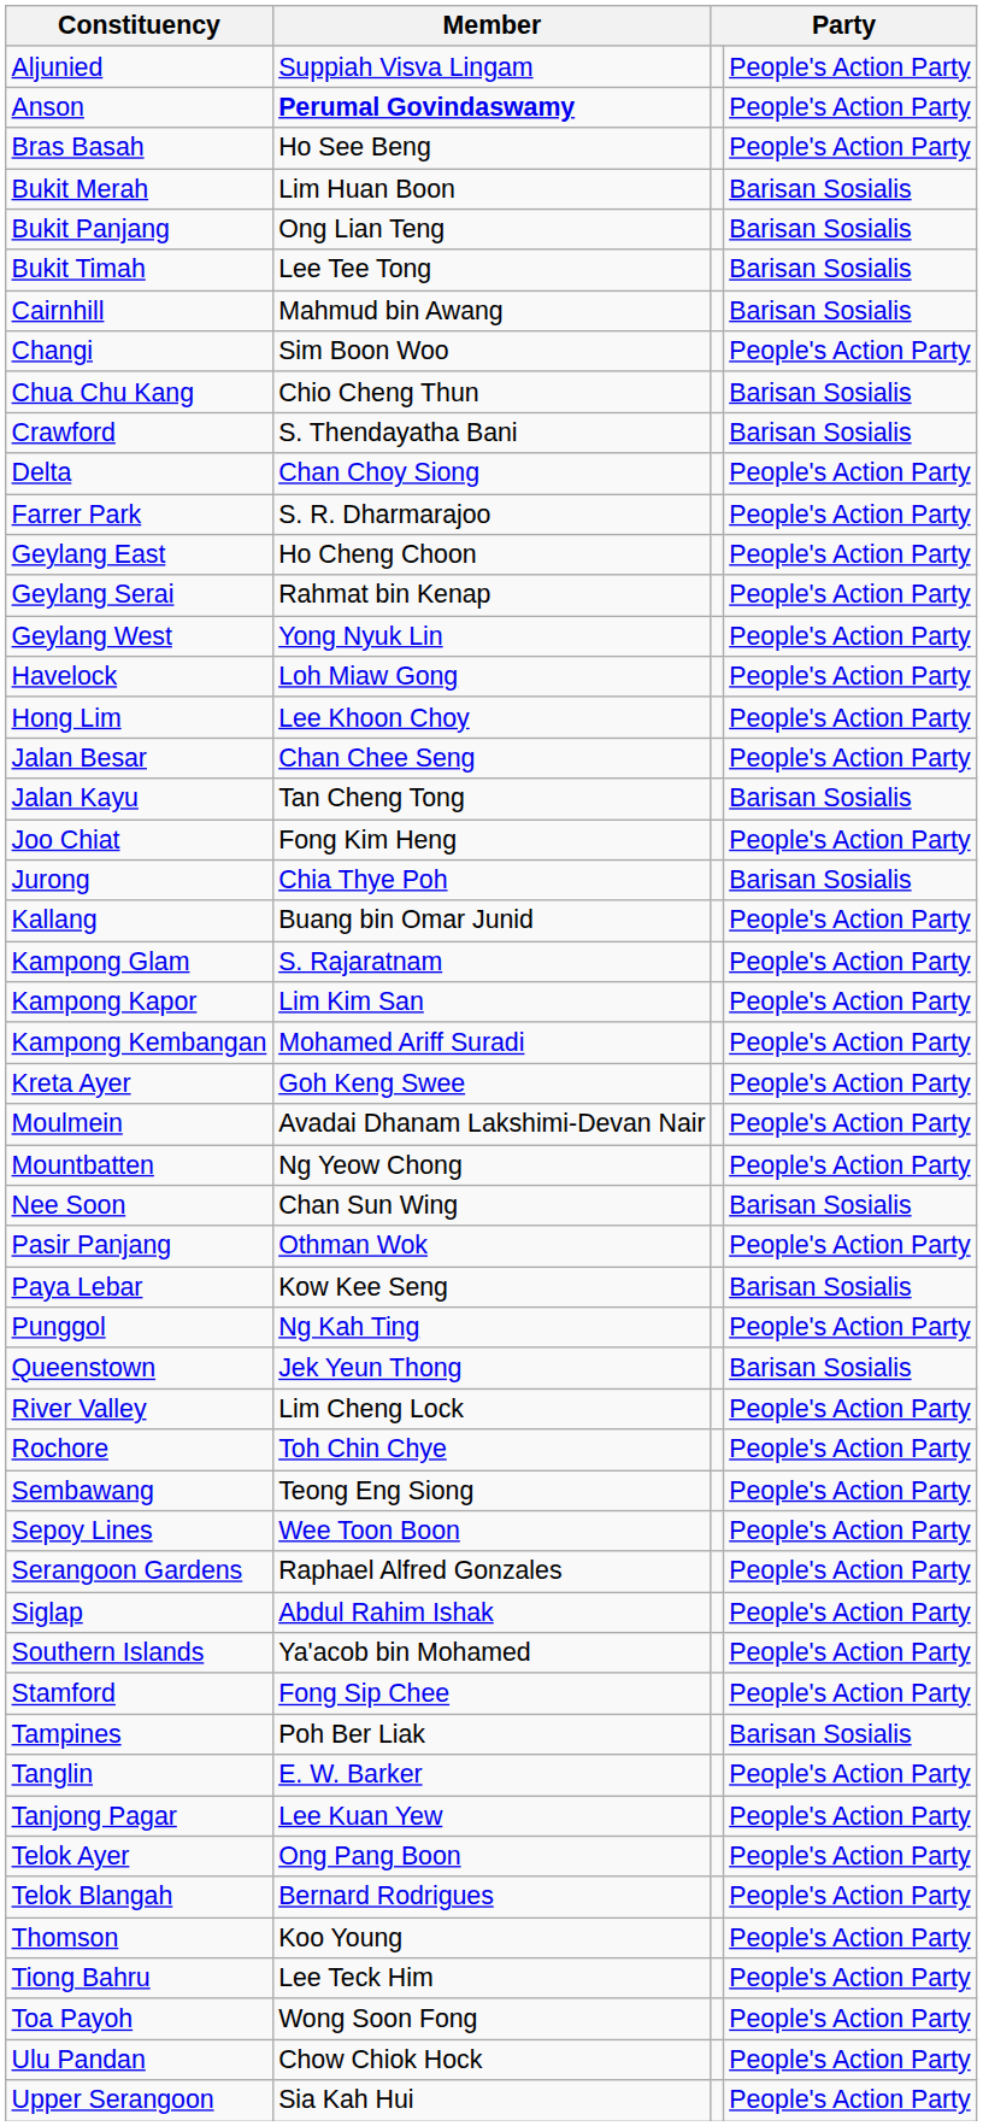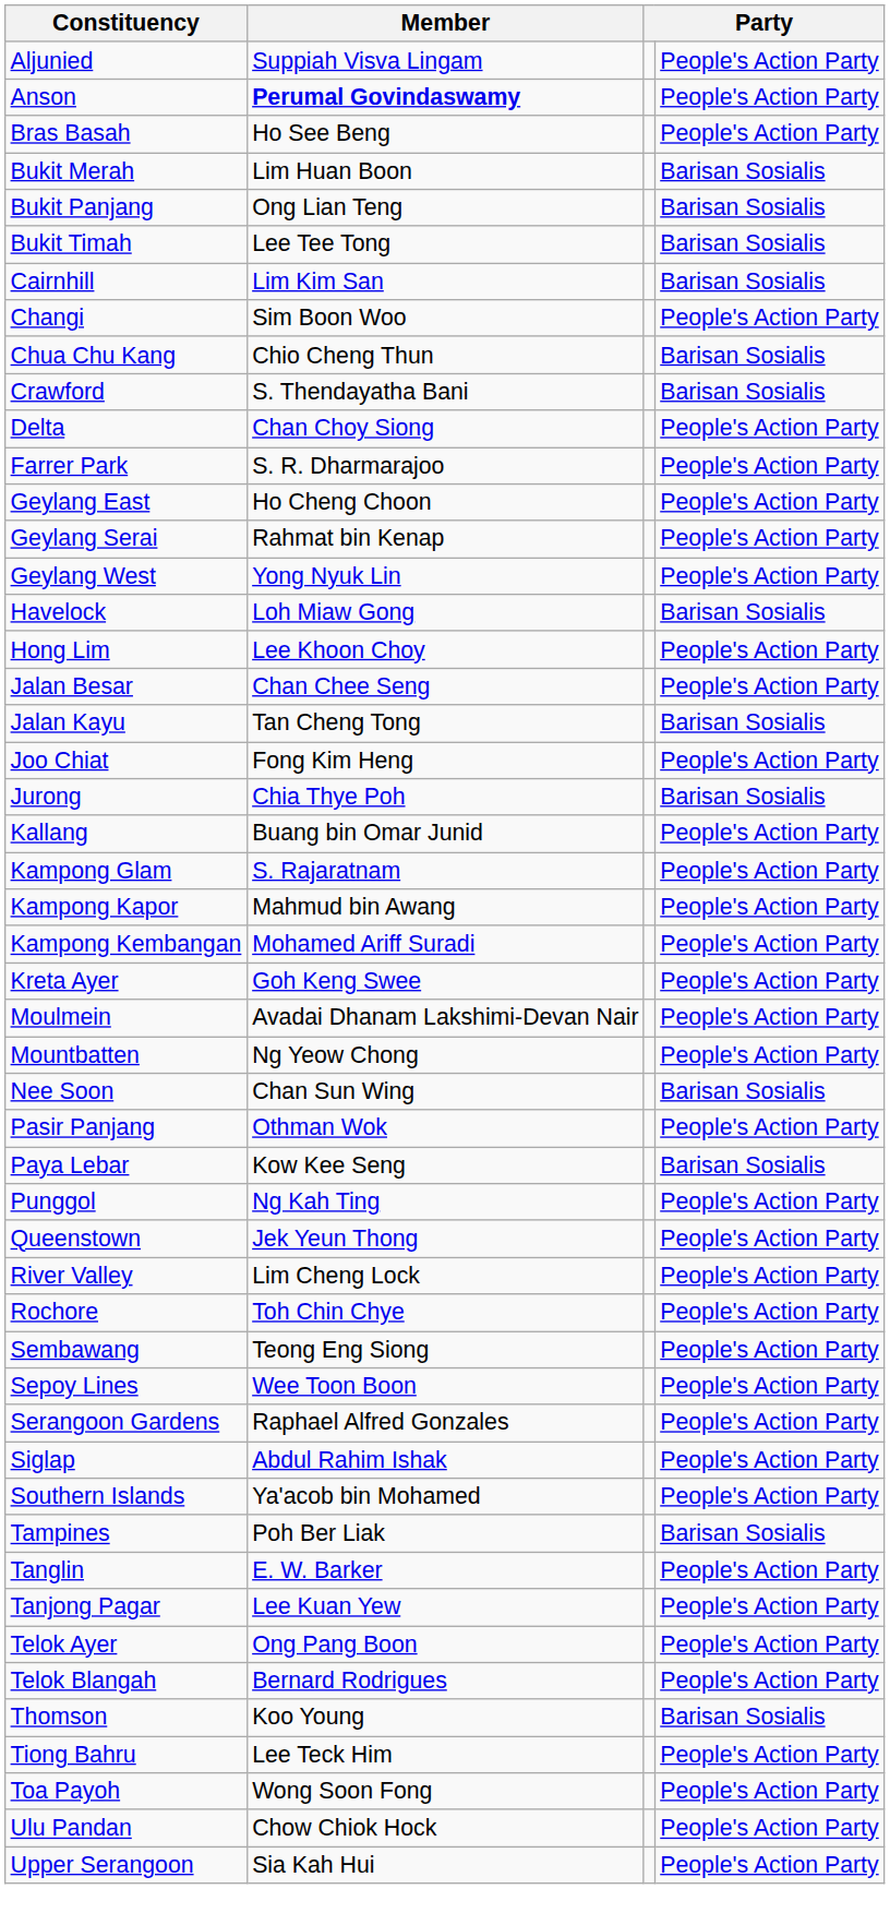Cairnhill | Member: Mahmud bin Awang -> Lim Kim San
Havelock | column 4: People's Action Party -> Barisan Sosialis
Kampong Kapor | Member: Lim Kim San -> Mahmud bin Awang
Queenstown | column 4: Barisan Sosialis -> People's Action Party
- row: Stamford | Fong Sip Chee | People's Action Party
Thomson | column 4: People's Action Party -> Barisan Sosialis
